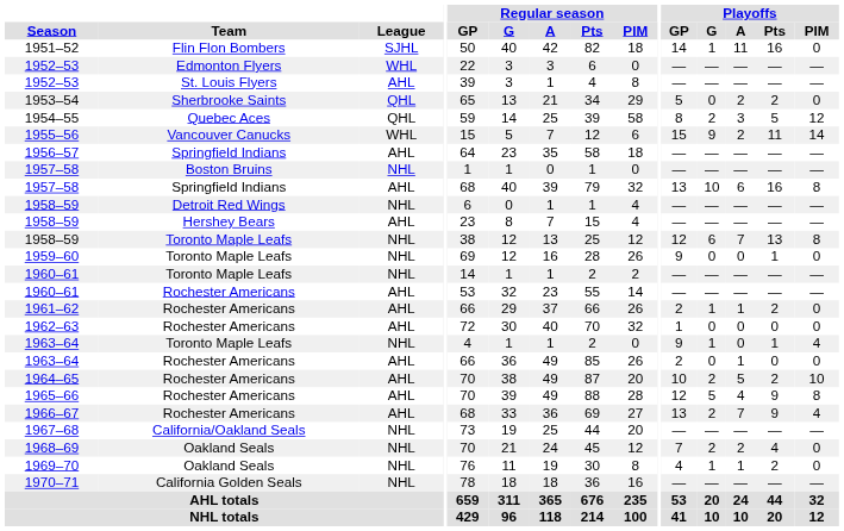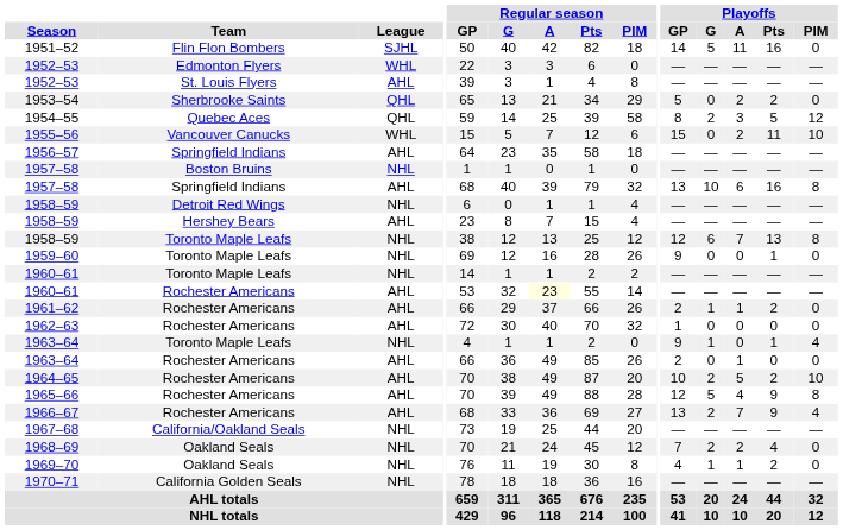1951–52 | Playoffs / G: 1 -> 5
1955–56 | Playoffs / G: 9 -> 0
1955–56 | Playoffs / PIM: 14 -> 10
1960–61 / Rochester Americans | Regular season / A: no background -> lightyellow background
